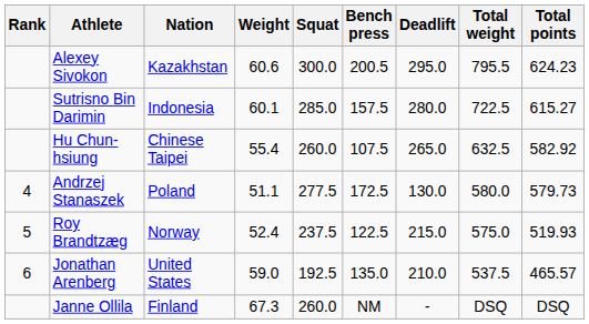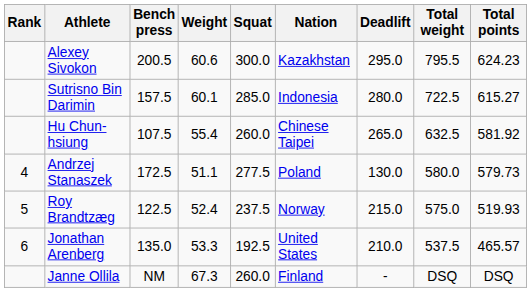columns swapped: Nation <-> Bench press
Hu Chun-hsiung | Total points: 582.92 -> 581.92
Jonathan Arenberg | Weight: 59.0 -> 53.3
